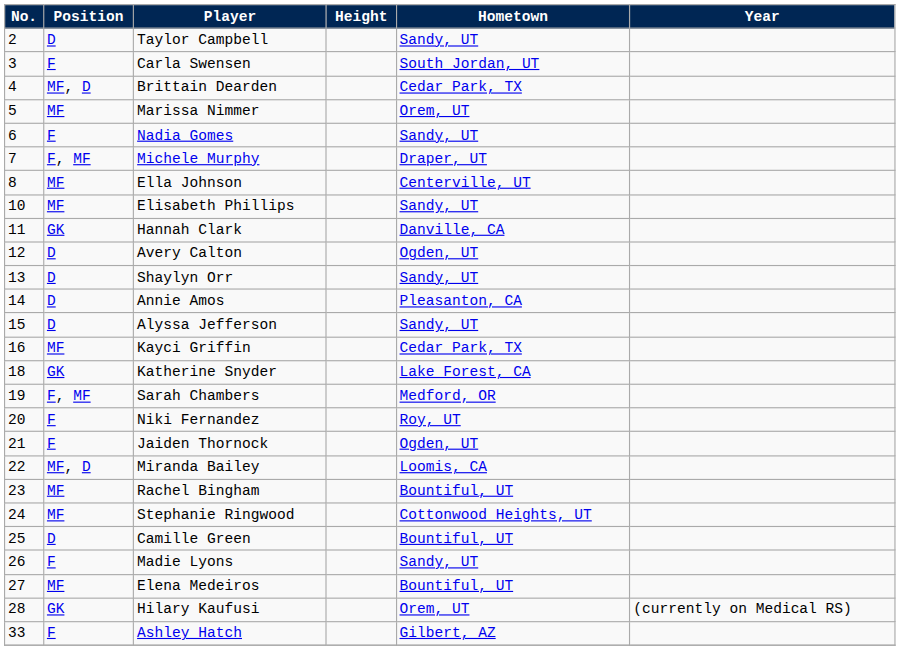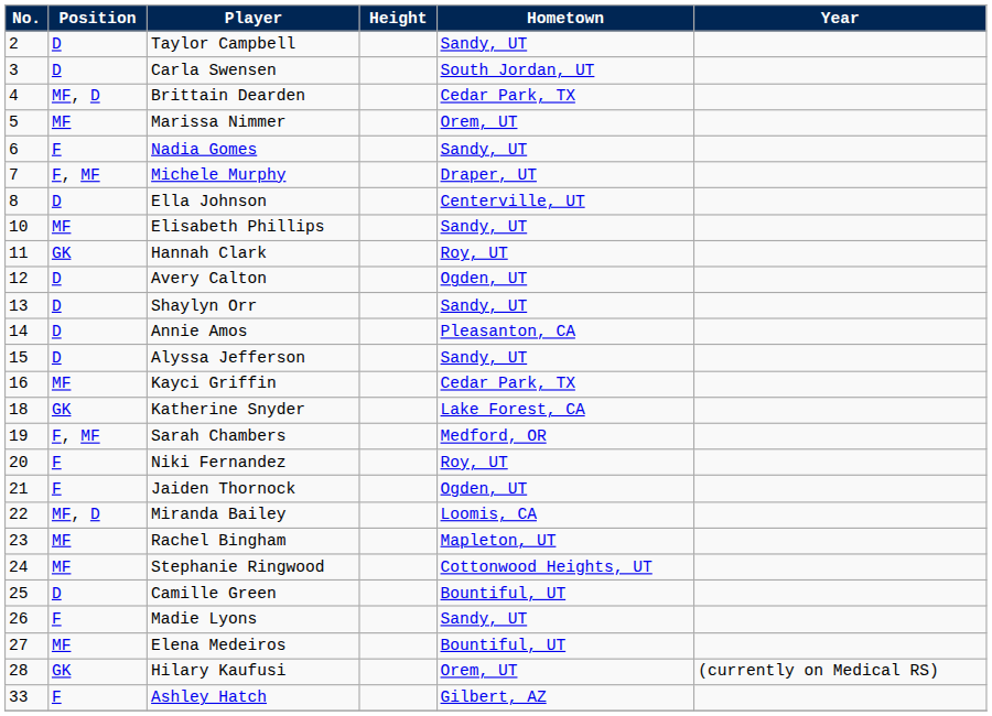Carla Swensen | Position: F -> D
Ella Johnson | Position: MF -> D
Hannah Clark | Hometown: Danville, CA -> Roy, UT
Rachel Bingham | Hometown: Bountiful, UT -> Mapleton, UT
